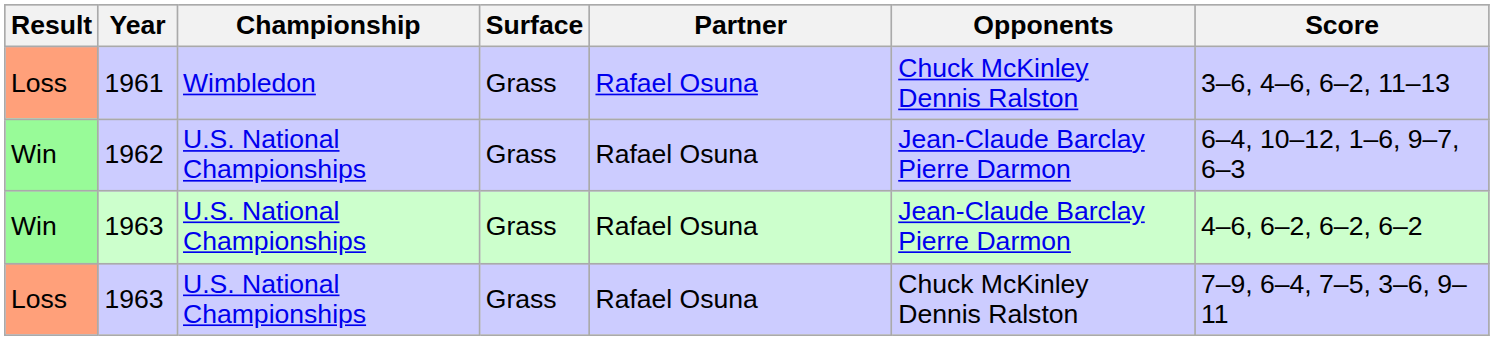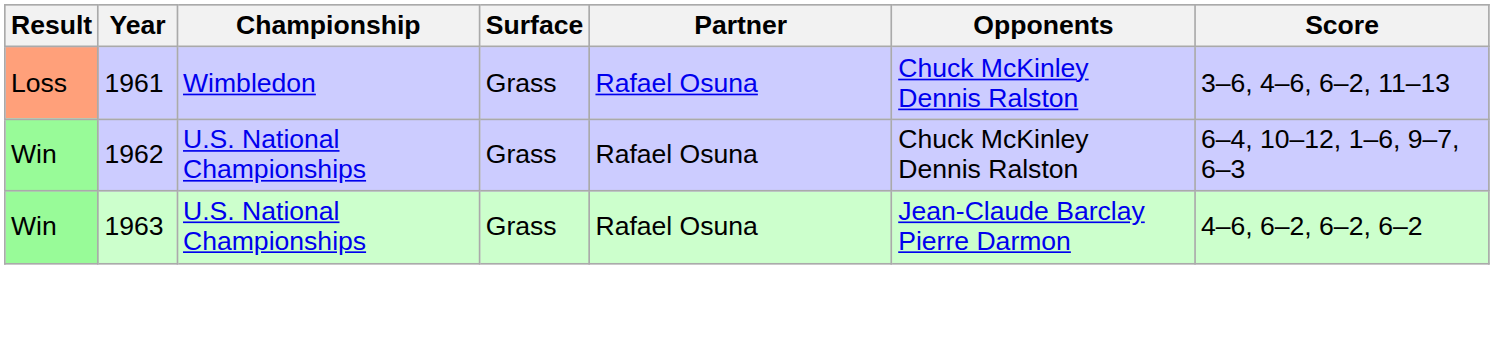1962 | Opponents: Jean-Claude Barclay Pierre Darmon -> Chuck McKinley Dennis Ralston
- row: Loss | 1963 | U.S. National Championships | Grass | Rafael Osuna | Chuck McKinley Dennis Ralston | 7–9, 6–4, 7–5, 3–6, 9–11
